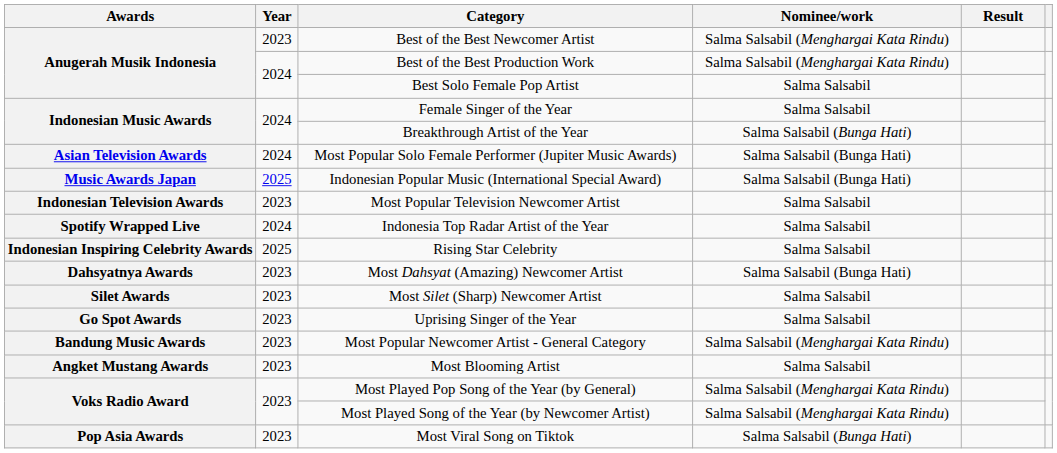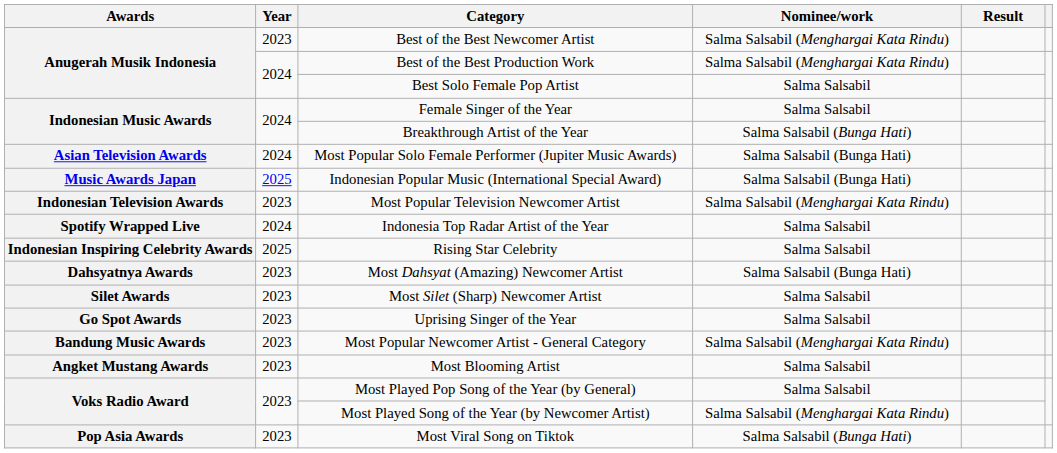Most Popular Television Newcomer Artist | Nominee/work: Salma Salsabil -> Salma Salsabil (Menghargai Kata Rindu)
Most Played Pop Song of the Year (by General) | Nominee/work: Salma Salsabil (Menghargai Kata Rindu) -> Salma Salsabil
